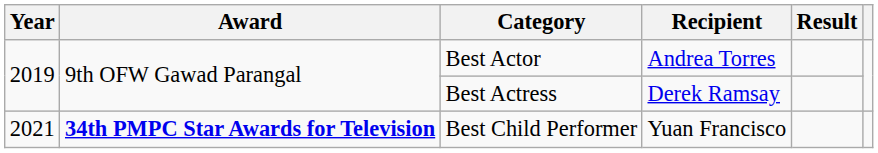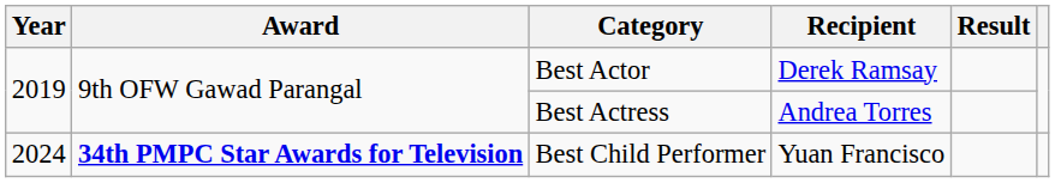Best Actor | Recipient: Andrea Torres -> Derek Ramsay
Best Actress | Recipient: Derek Ramsay -> Andrea Torres
Best Child Performer | Year: 2021 -> 2024
